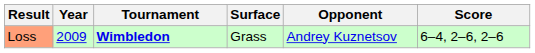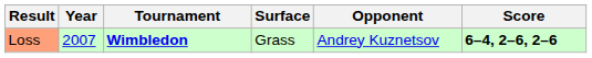Loss | Year: 2009 -> 2007
Loss | Score: normal -> bold
